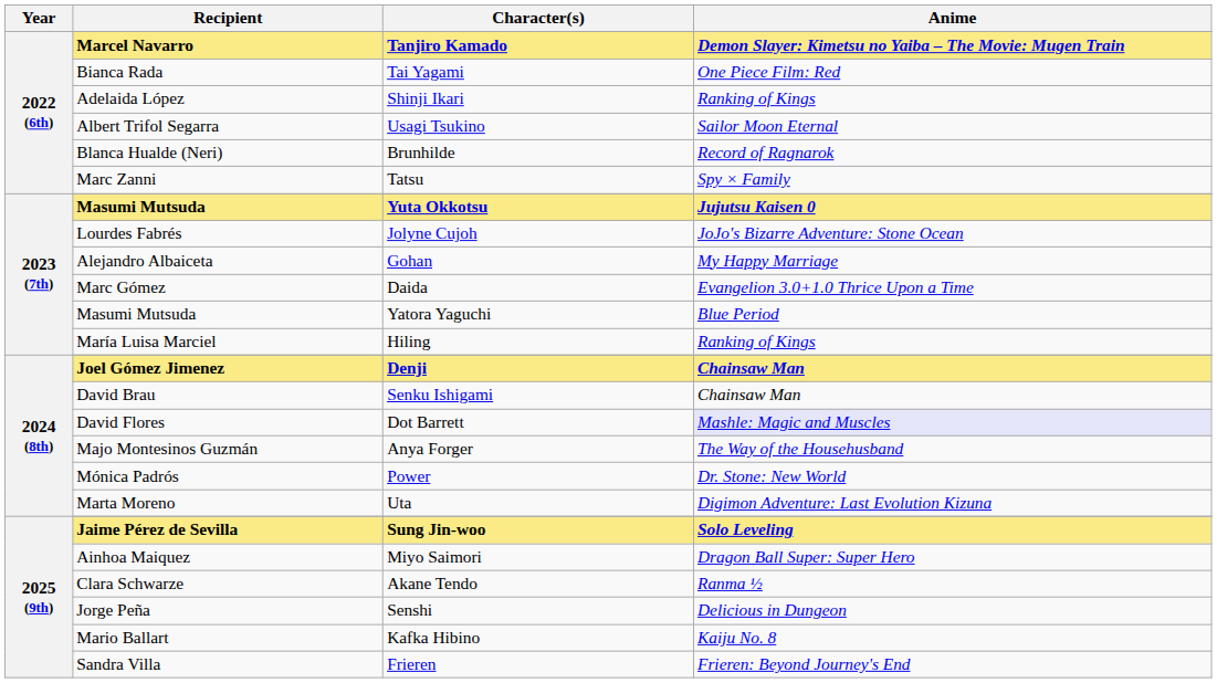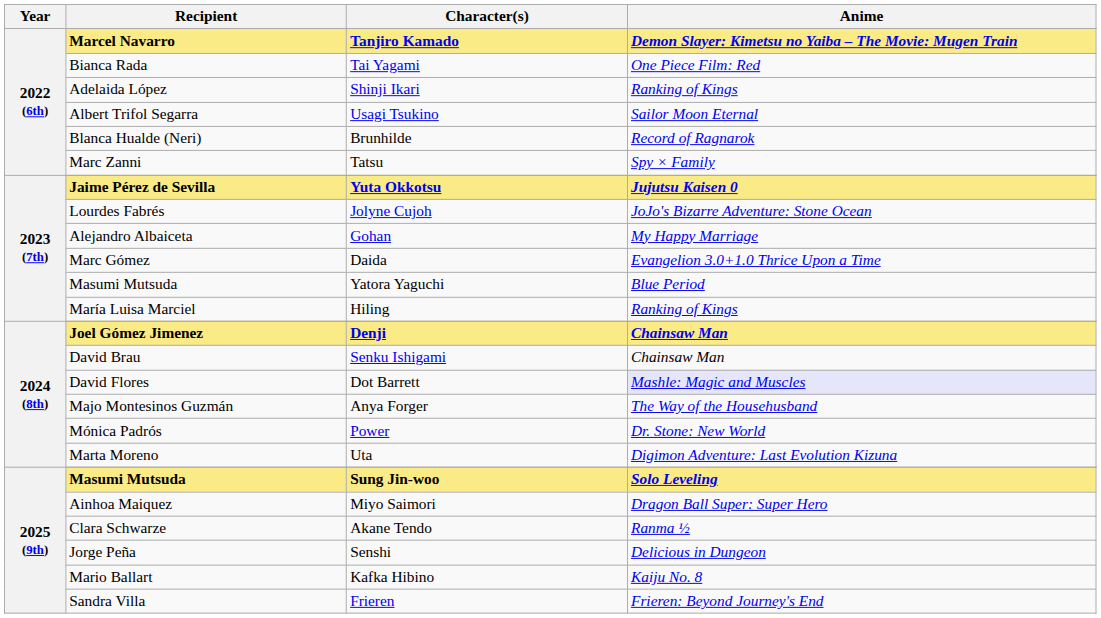Yuta Okkotsu | Recipient: Masumi Mutsuda -> Jaime Pérez de Sevilla
Sung Jin-woo | Recipient: Jaime Pérez de Sevilla -> Masumi Mutsuda
